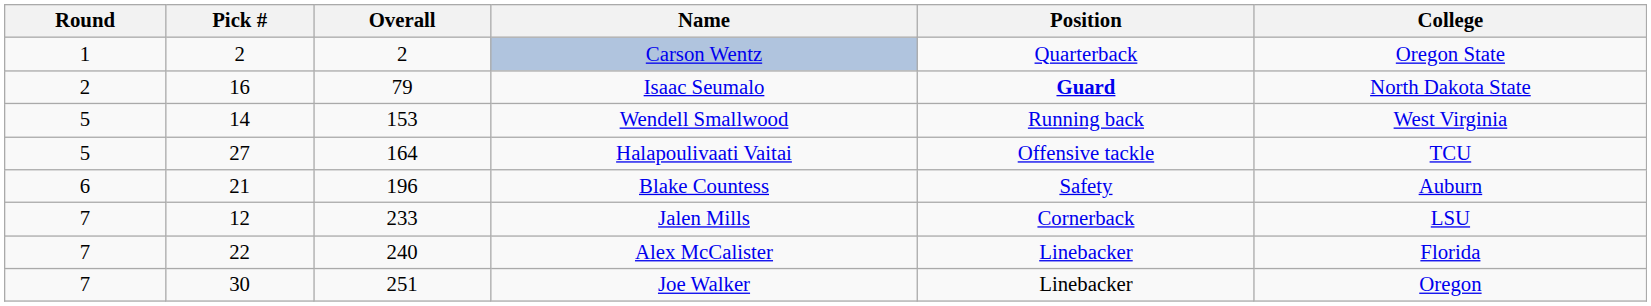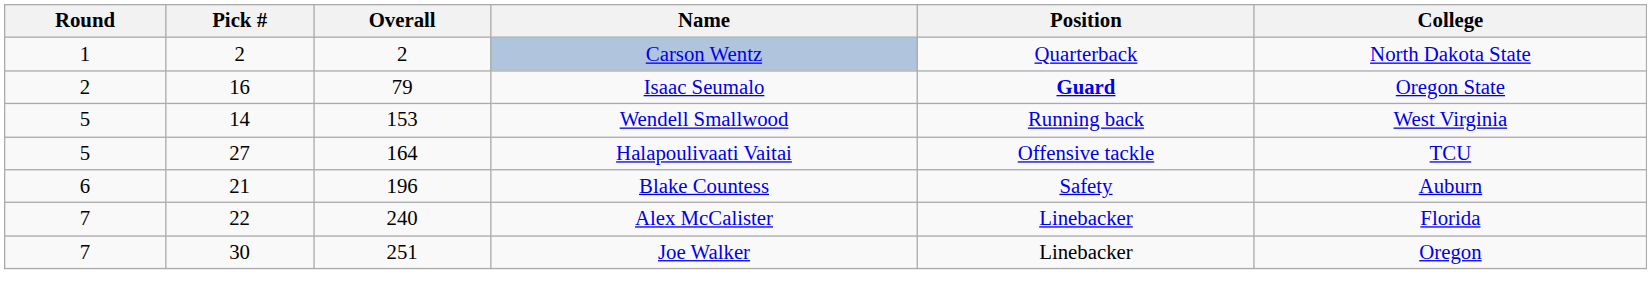Carson Wentz | College: Oregon State -> North Dakota State
Isaac Seumalo | College: North Dakota State -> Oregon State
- row: 7 | 12 | 233 | Jalen Mills | Cornerback | LSU
